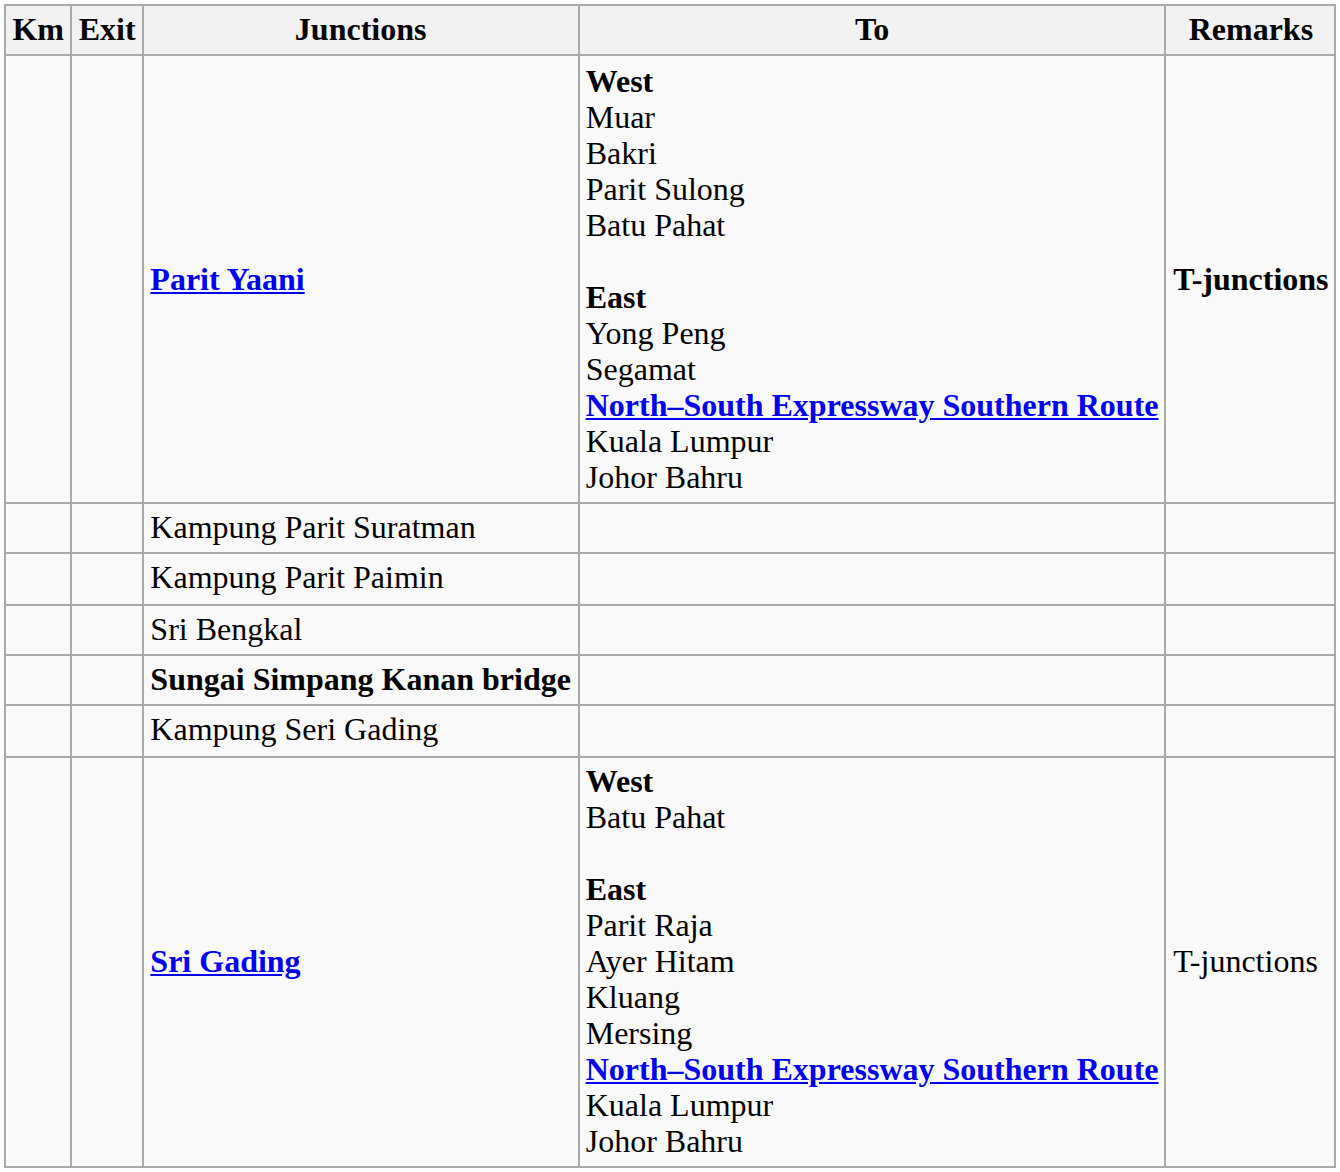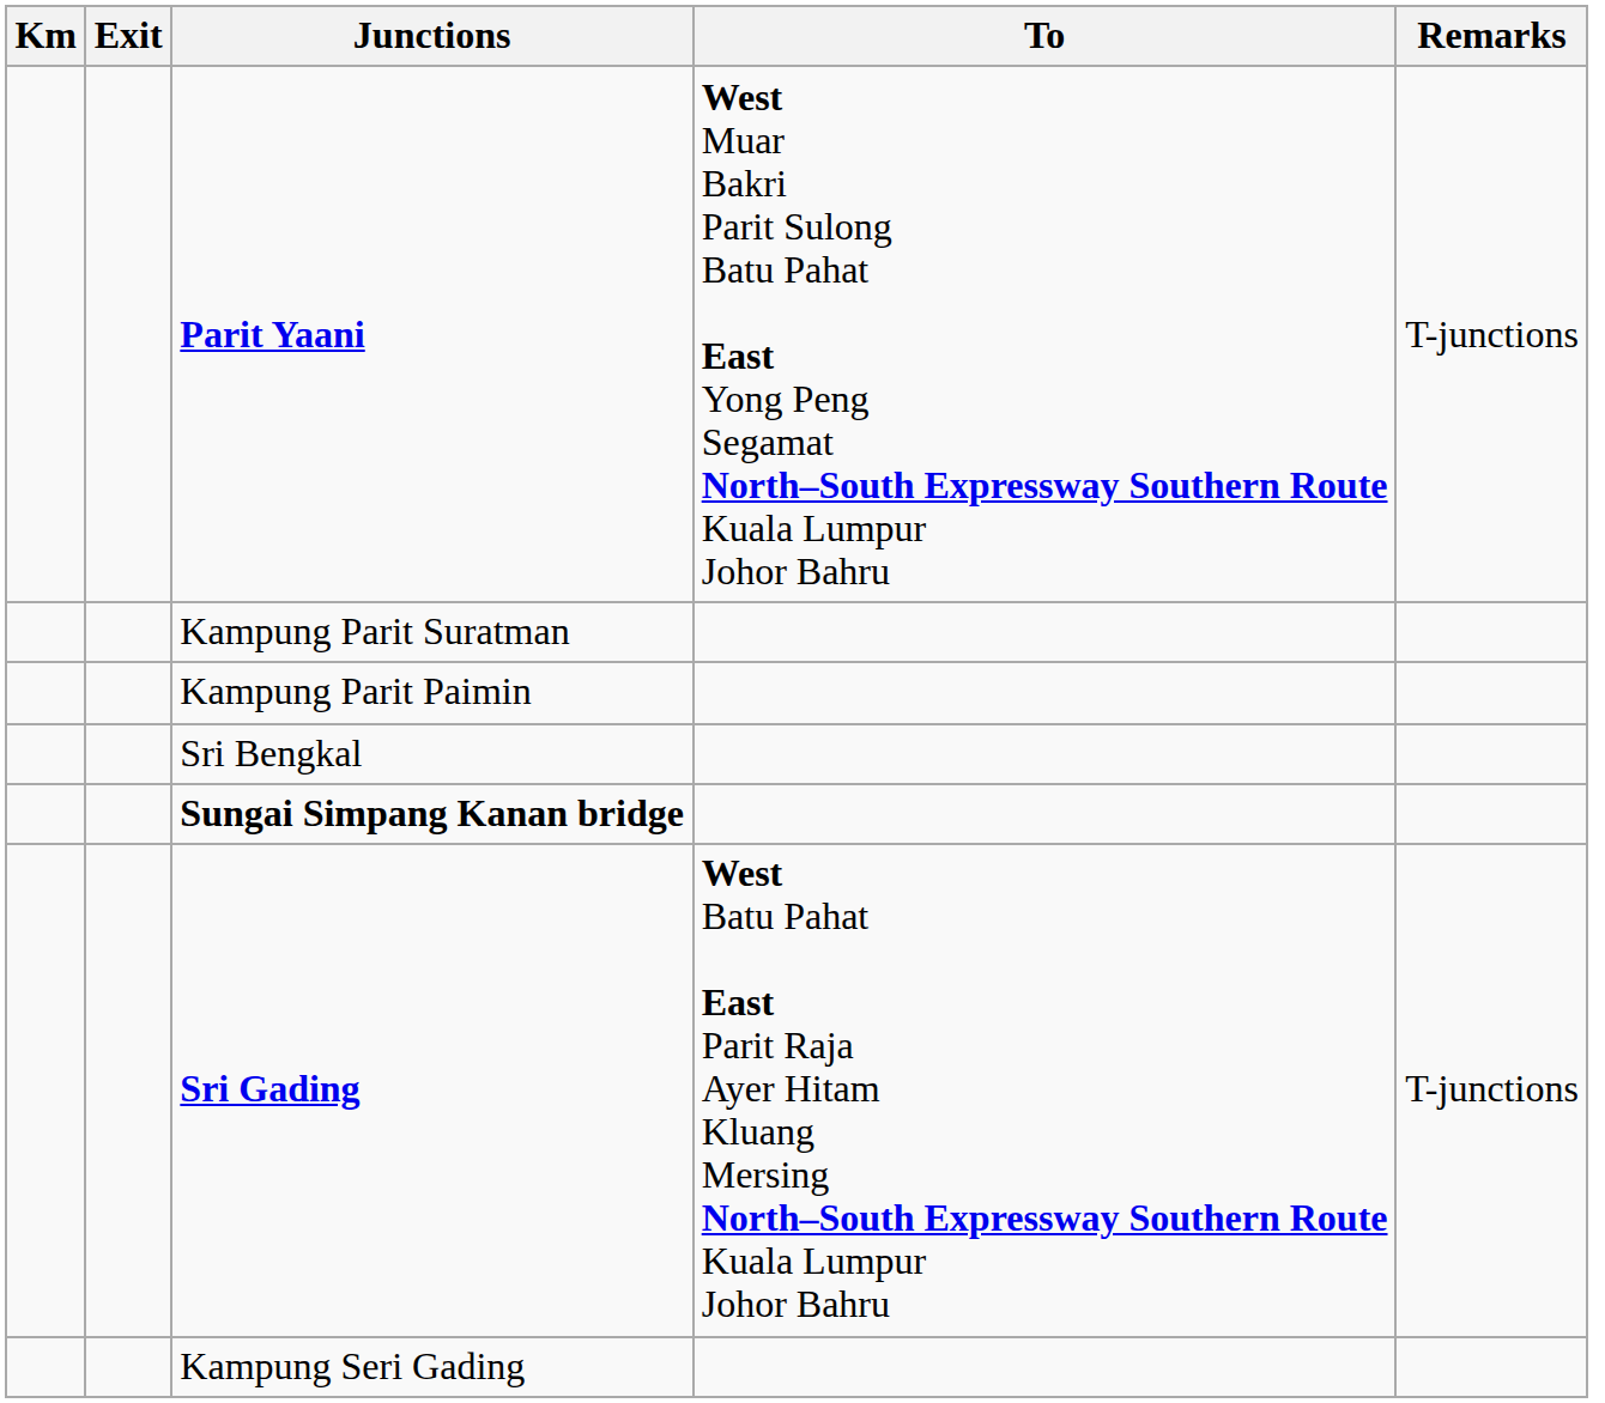Parit Yaani | Remarks: bold -> normal
rows swapped: Kampung Seri Gading <-> Sri Gading
